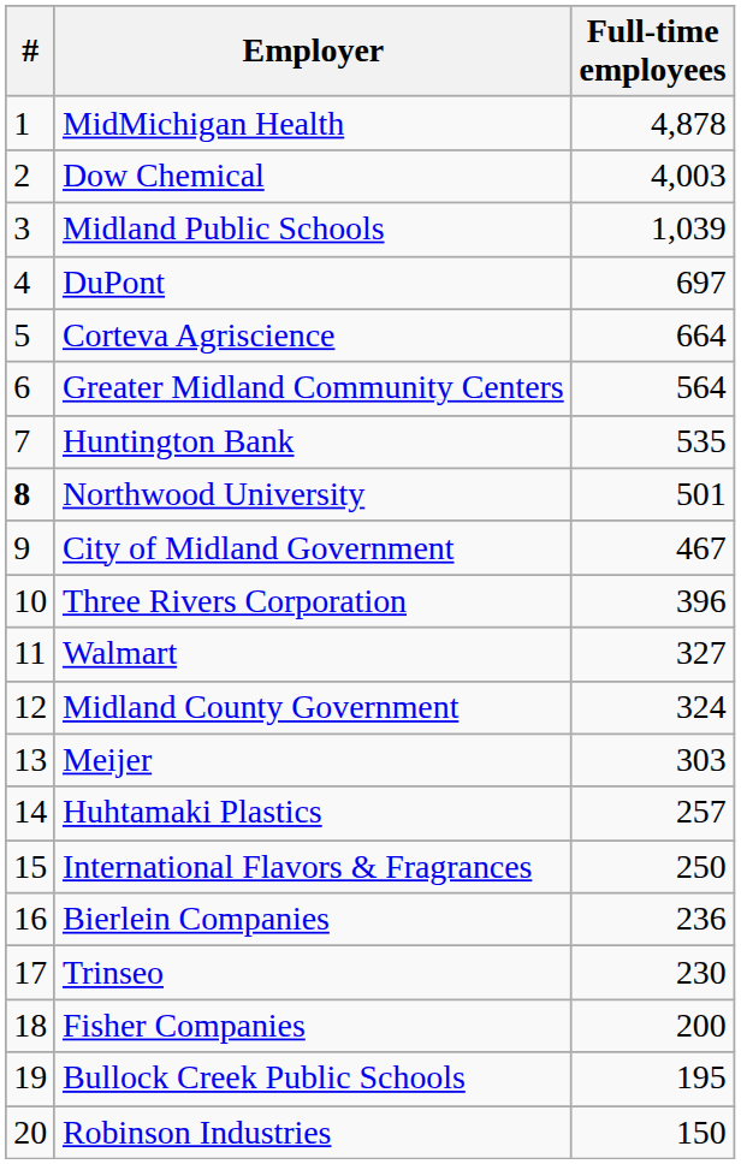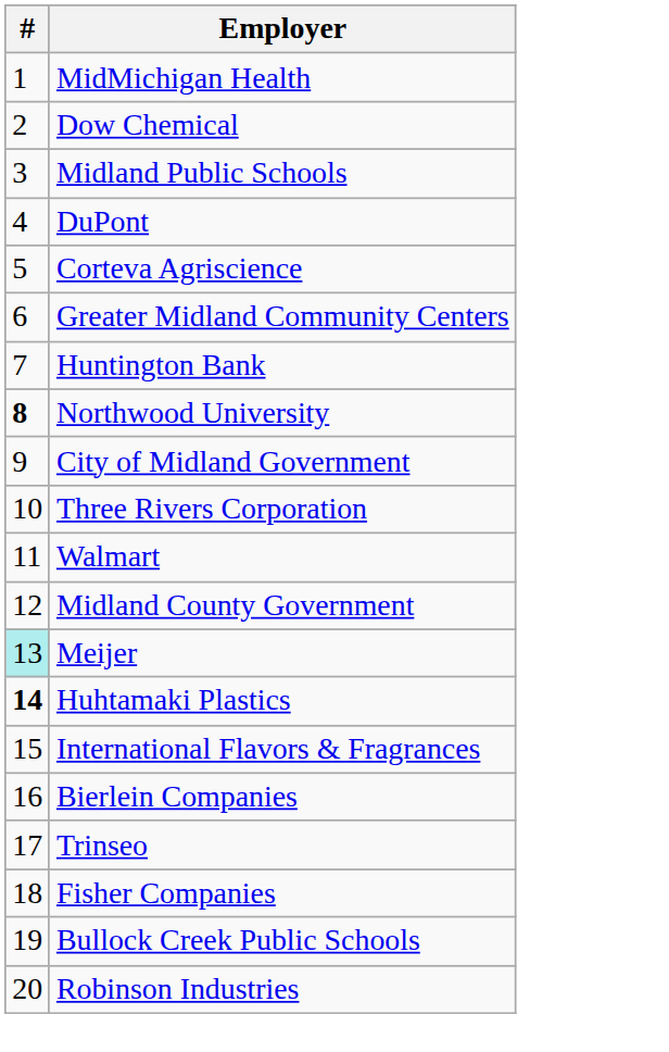- column: Full-time employees | 4,878 | 4,003 | 1,039 | 697 | 664 | 564 | 535 | 501 | 467 | 396 | 327 | 324 | 303 | 257 | 250 | 236 | 230 | 200 | 195 | 150
Meijer | #: no background -> paleturquoise background
Huhtamaki Plastics | #: normal -> bold
